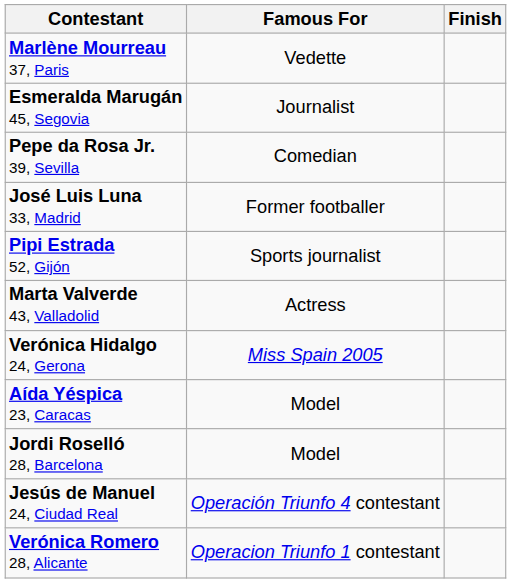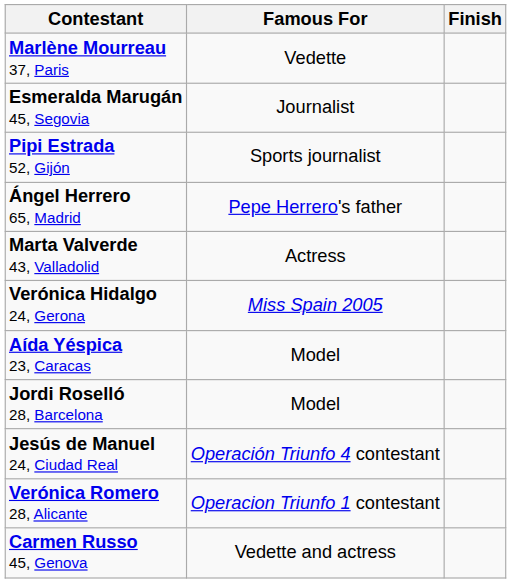- row: Pepe da Rosa Jr. 39, Sevilla | Comedian
- row: José Luis Luna 33, Madrid | Former footballer
+ row: Ángel Herrero 65, Madrid | Pepe Herrero's father
+ row: Carmen Russo 45, Genova | Vedette and actress
